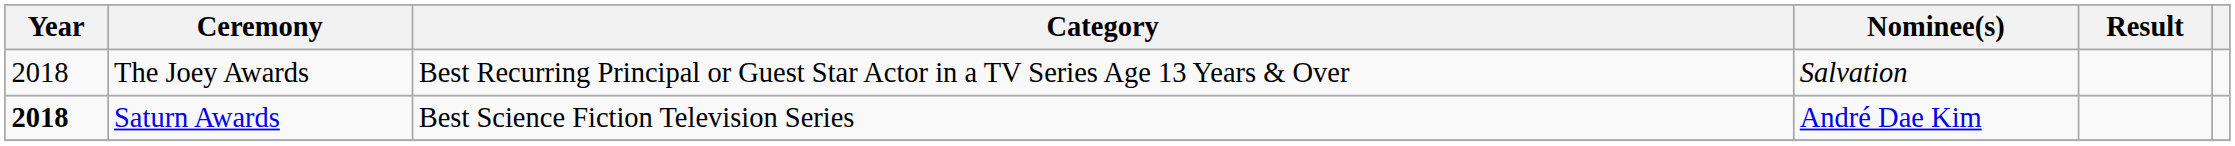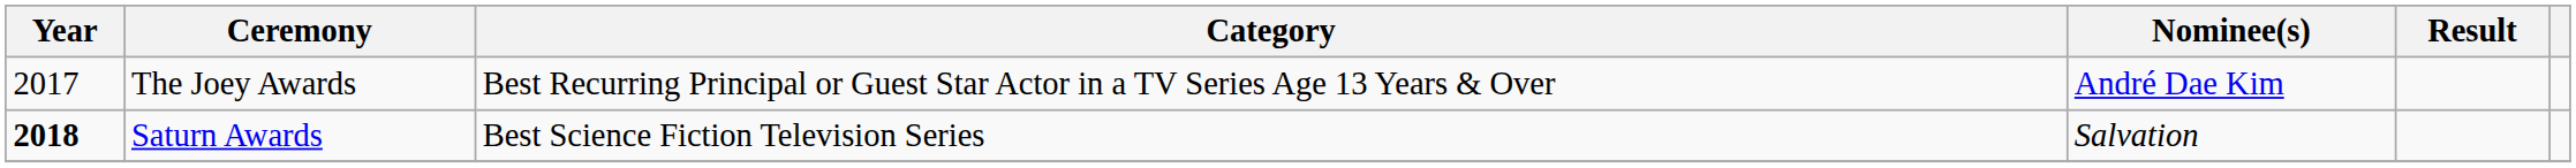The Joey Awards | Year: 2018 -> 2017
The Joey Awards | Nominee(s): Salvation -> André Dae Kim
Saturn Awards | Nominee(s): André Dae Kim -> Salvation
